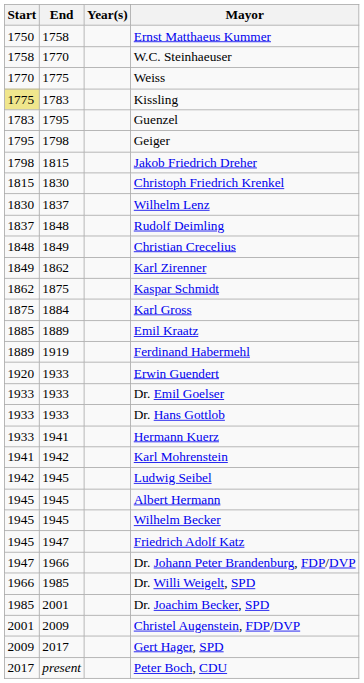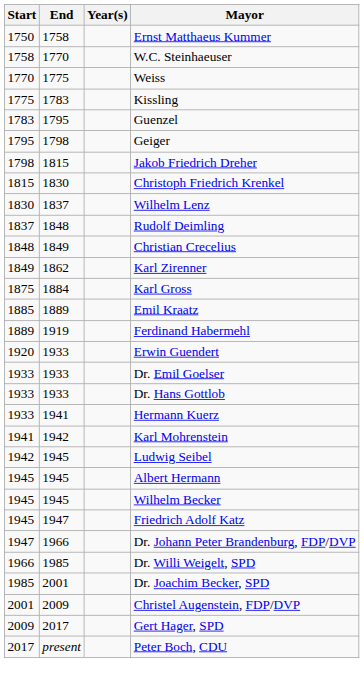Kissling | Start: khaki background -> no background
- row: 1862 | 1875 | Kaspar Schmidt
